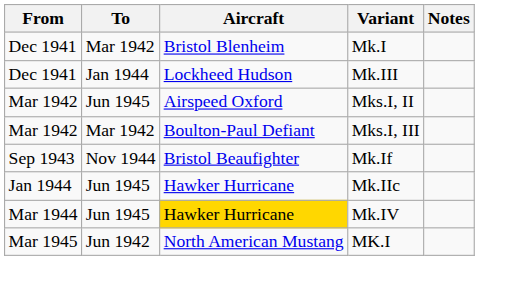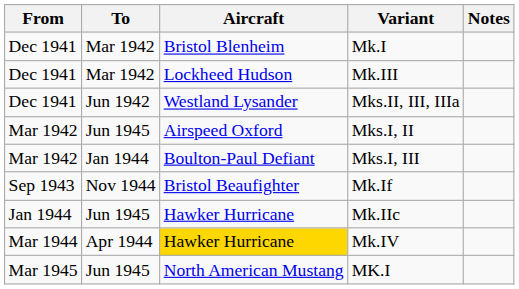Mk.III | To: Jan 1944 -> Mar 1942
+ row: Dec 1941 | Jun 1942 | Westland Lysander | Mks.II, III, IIIa
Mks.I, III | To: Mar 1942 -> Jan 1944
Mk.IV | To: Jun 1945 -> Apr 1944
MK.I | To: Jun 1942 -> Jun 1945
